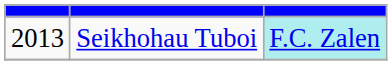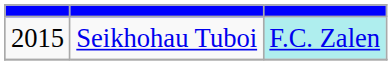Seikhohau Tuboi | column 1: 2013 -> 2015
